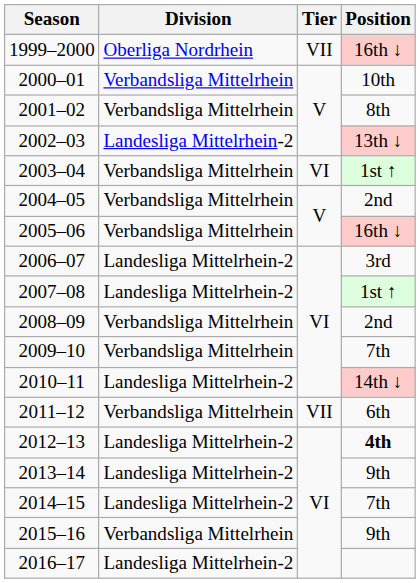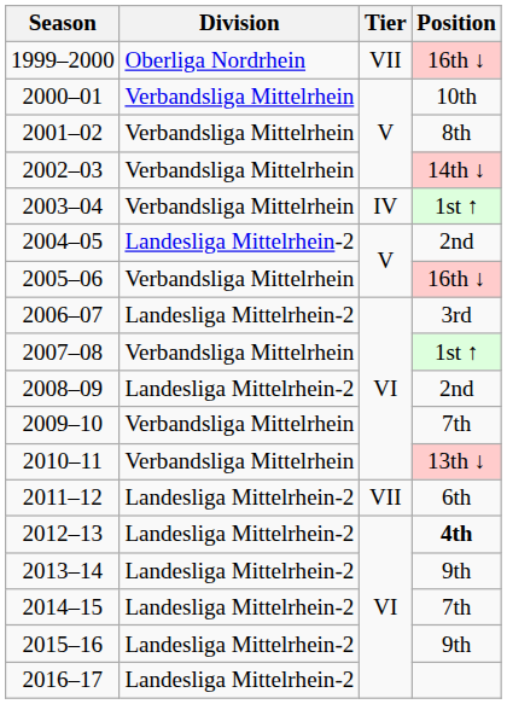2002–03 | Division: Landesliga Mittelrhein-2 -> Verbandsliga Mittelrhein
2002–03 | Position: 13th ↓ -> 14th ↓
2003–04 | Tier: VI -> IV
2004–05 | Division: Verbandsliga Mittelrhein -> Landesliga Mittelrhein-2
2007–08 | Division: Landesliga Mittelrhein-2 -> Verbandsliga Mittelrhein
2008–09 | Division: Verbandsliga Mittelrhein -> Landesliga Mittelrhein-2
2010–11 | Division: Landesliga Mittelrhein-2 -> Verbandsliga Mittelrhein
2010–11 | Position: 14th ↓ -> 13th ↓
2011–12 | Division: Verbandsliga Mittelrhein -> Landesliga Mittelrhein-2
2015–16 | Division: Verbandsliga Mittelrhein -> Landesliga Mittelrhein-2
